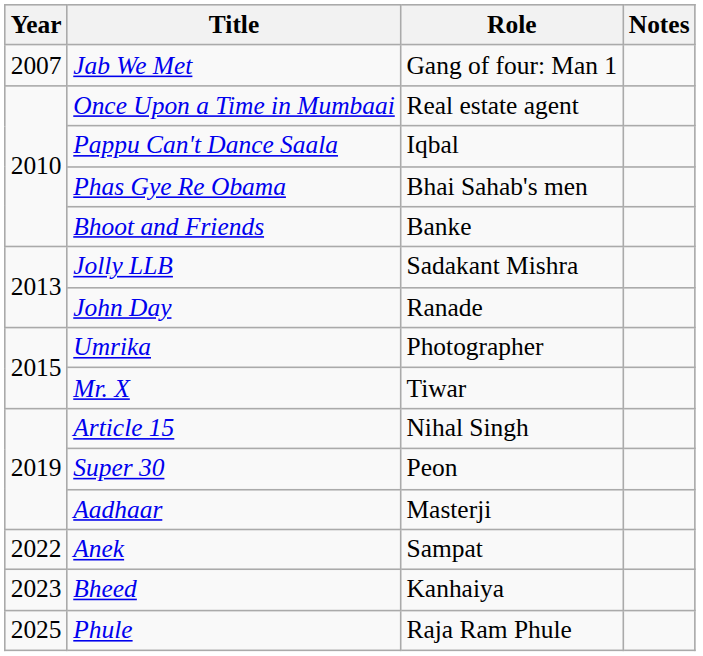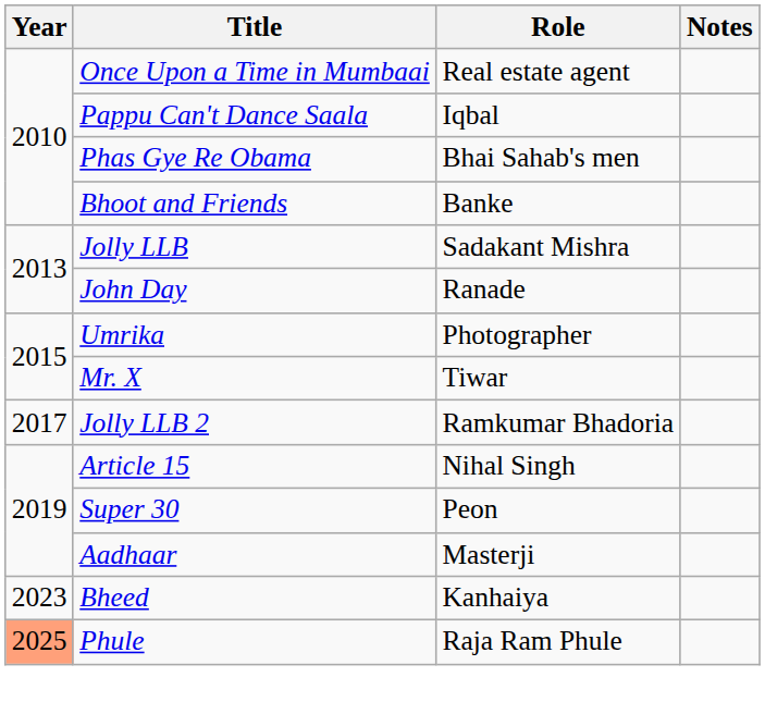- row: 2007 | Jab We Met | Gang of four: Man 1
+ row: 2017 | Jolly LLB 2 | Ramkumar Bhadoria
- row: 2022 | Anek | Sampat
Phule | Year: no background -> lightsalmon background
